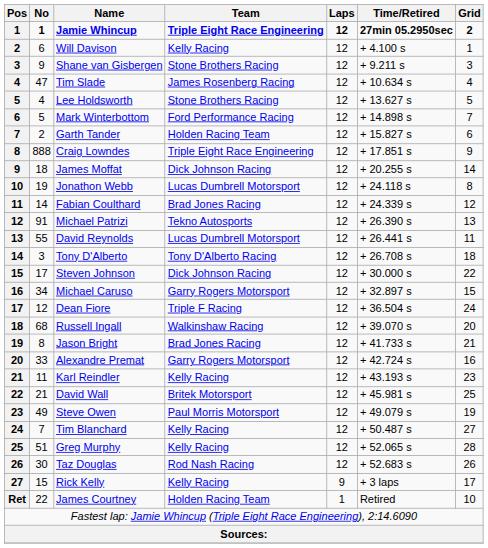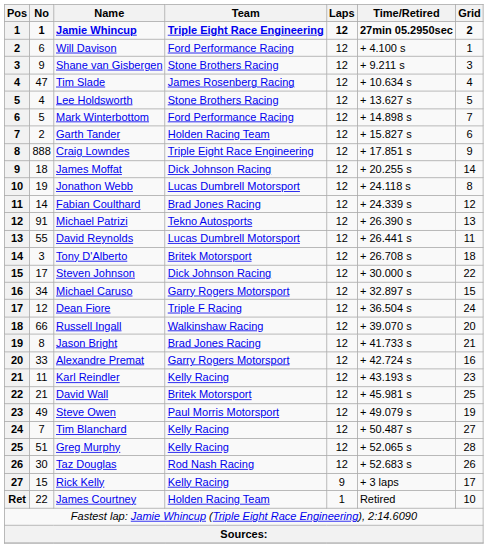Will Davison | Team: Kelly Racing -> Ford Performance Racing
Tony D'Alberto | Team: Tony D'Alberto Racing -> Britek Motorsport
Russell Ingall | No: 68 -> 66
